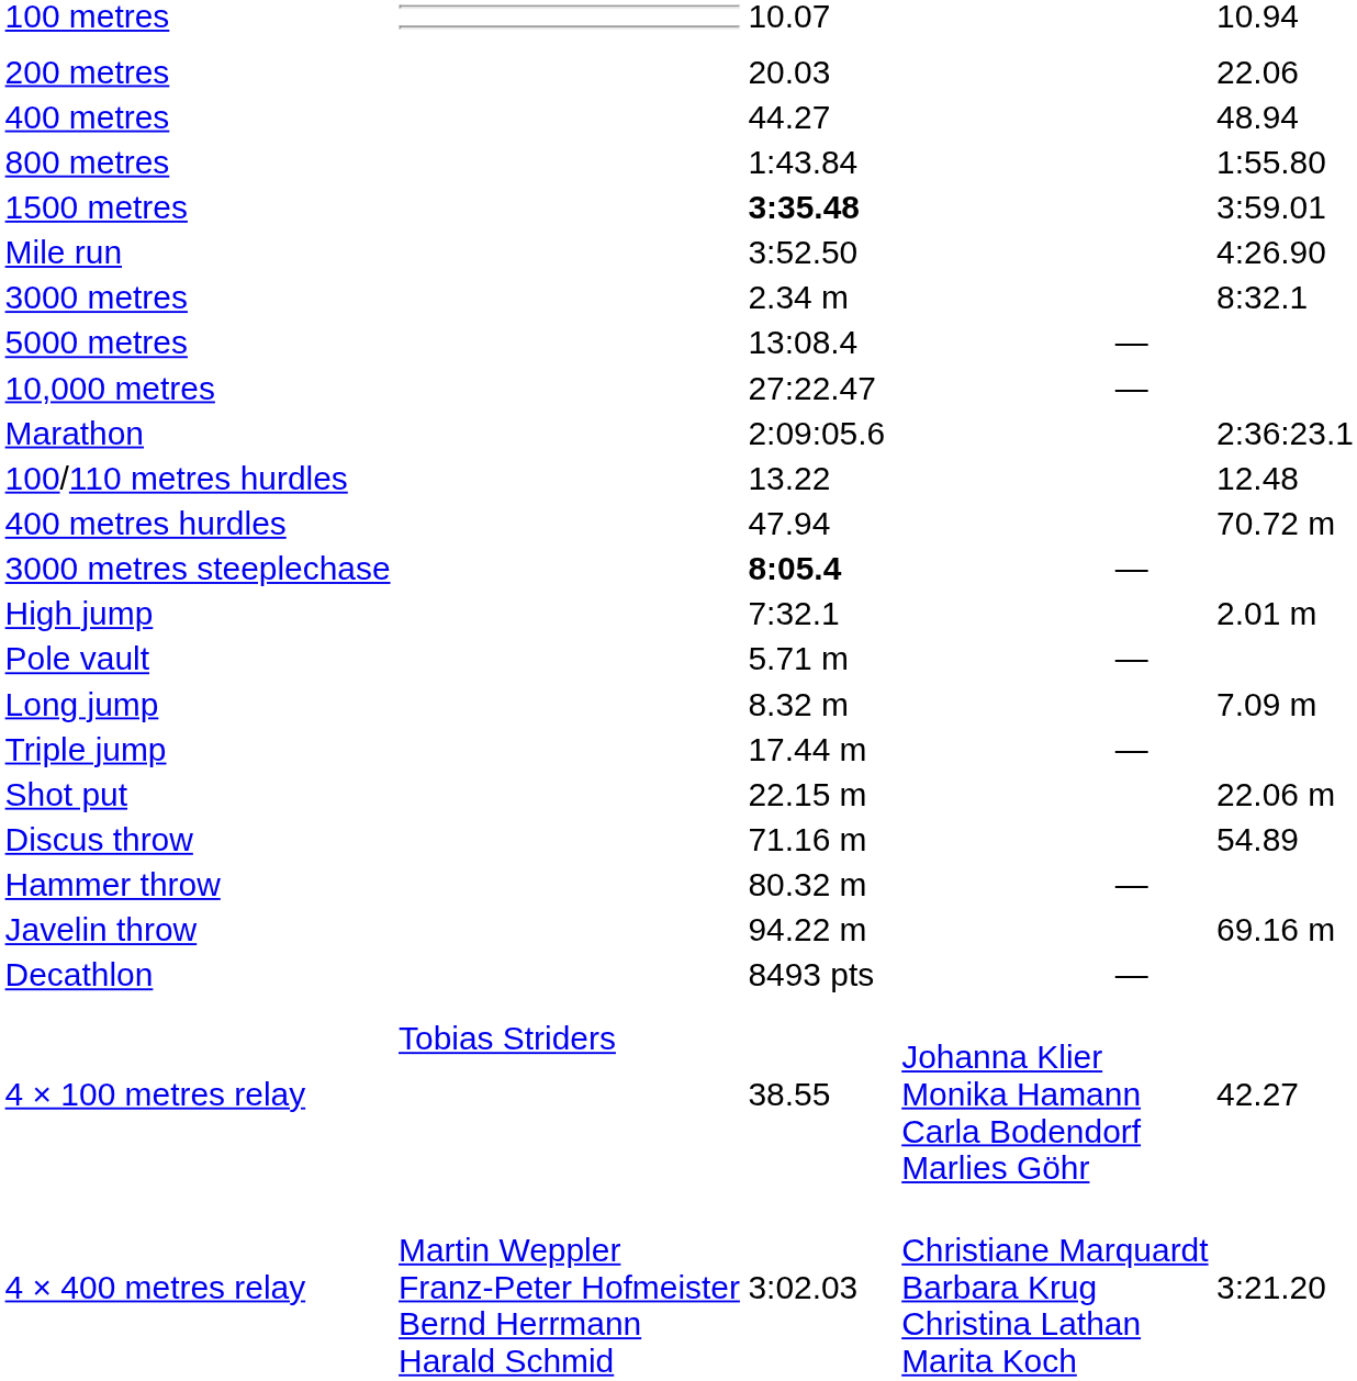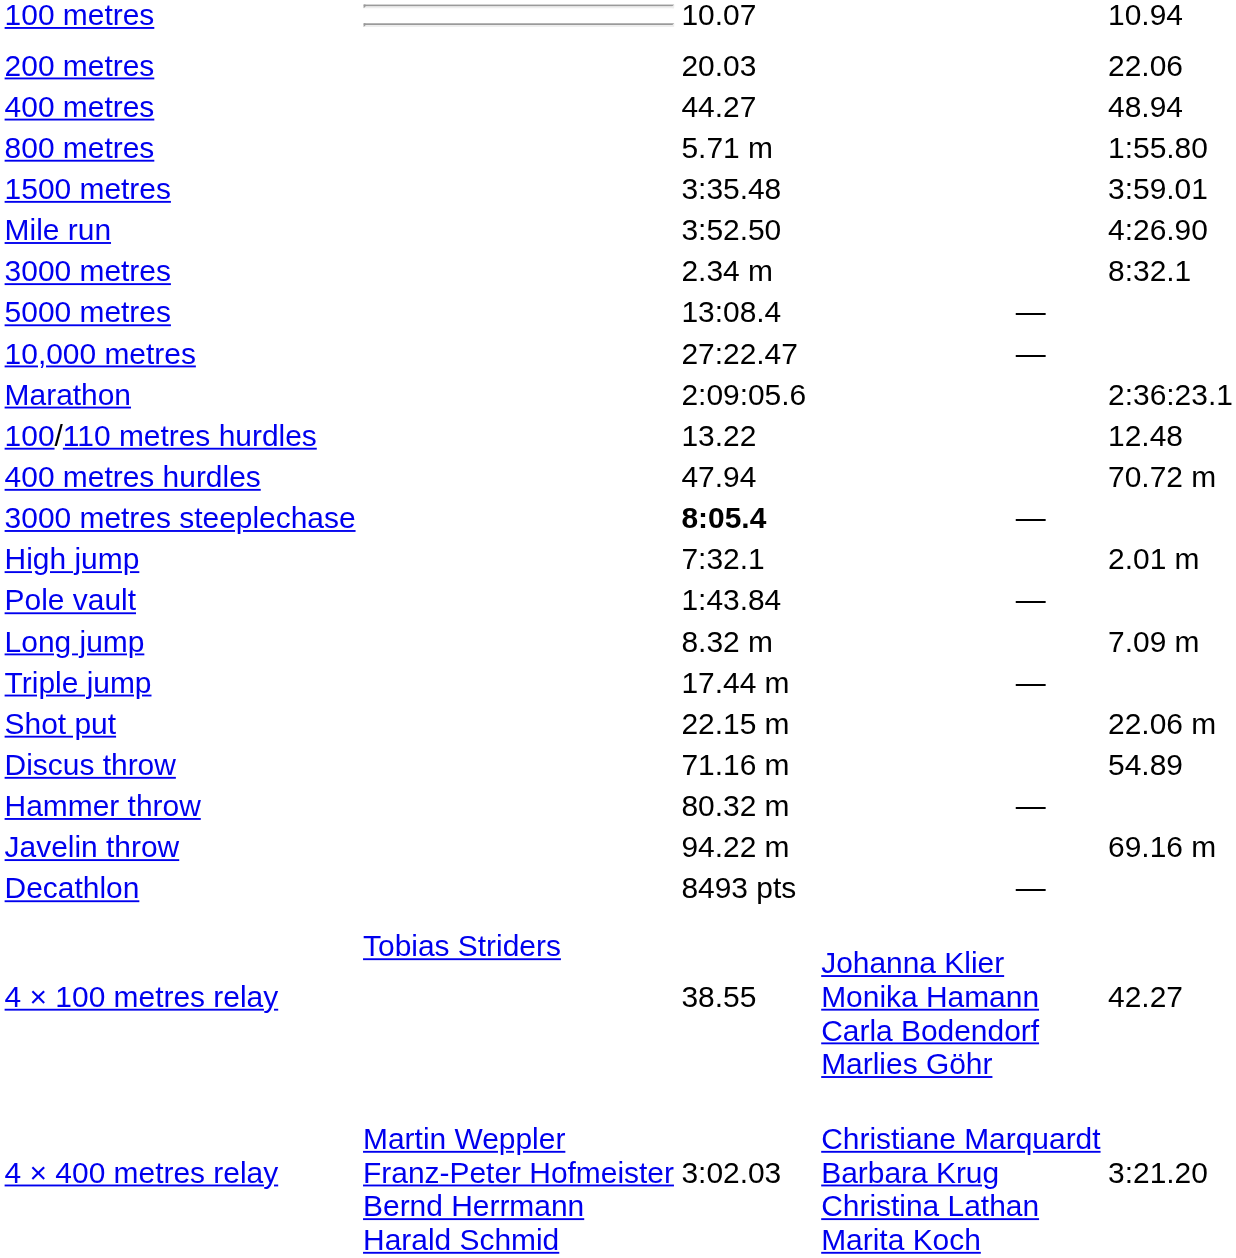800 metres | column 3: 1:43.84 -> 5.71 m
1500 metres | column 3: bold -> normal
Pole vault | column 3: 5.71 m -> 1:43.84
